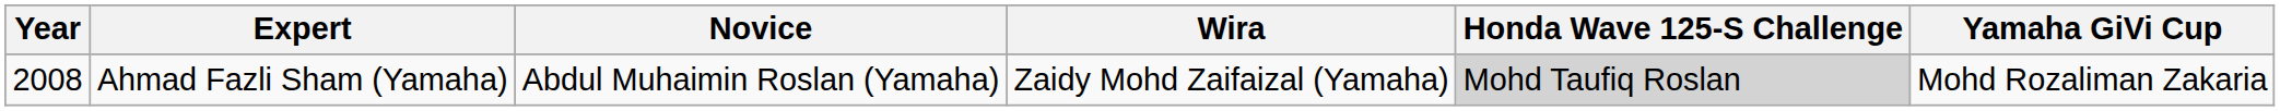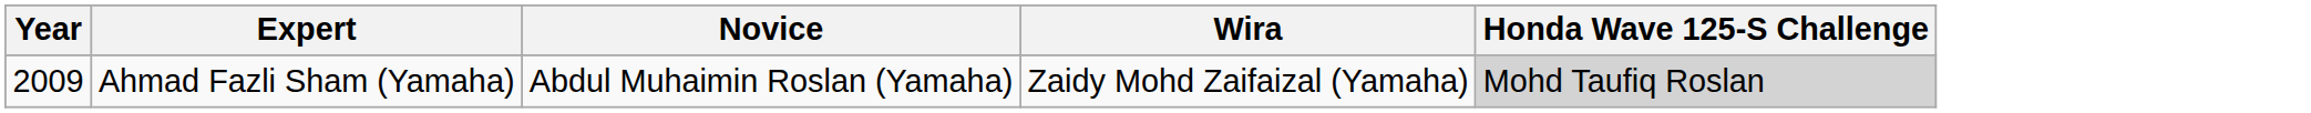- column: Yamaha GiVi Cup | Mohd Rozaliman Zakaria
Ahmad Fazli Sham (Yamaha) | Year: 2008 -> 2009
